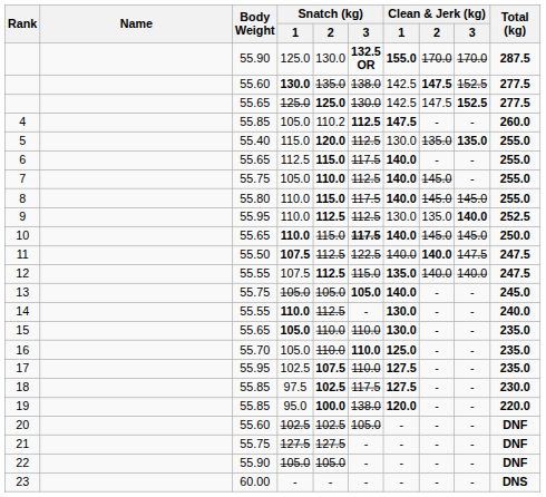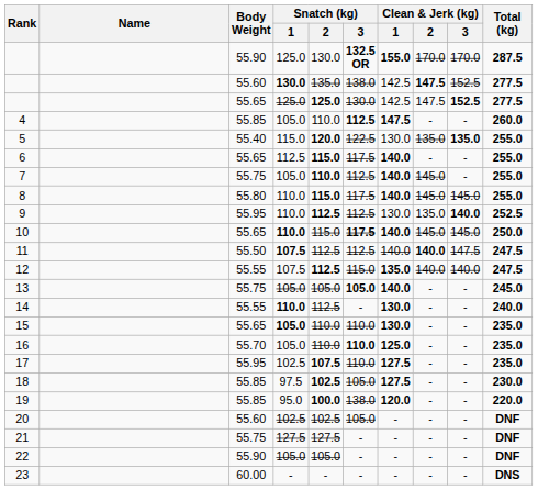4 | Snatch (kg) / 2: 110.2 -> 110.0
5 | Snatch (kg) / 3: 112.5 -> 122.5
11 | Snatch (kg) / 3: 122.5 -> 112.5
18 | Snatch (kg) / 3: 117.5 -> 105.0
